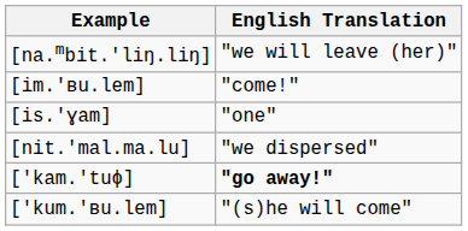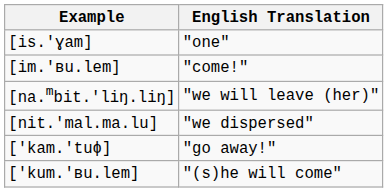rows swapped: [is.'ɣam] <-> [na.mbit.'liŋ.liŋ]
['kam.'tuɸ] | English Translation: bold -> normal
